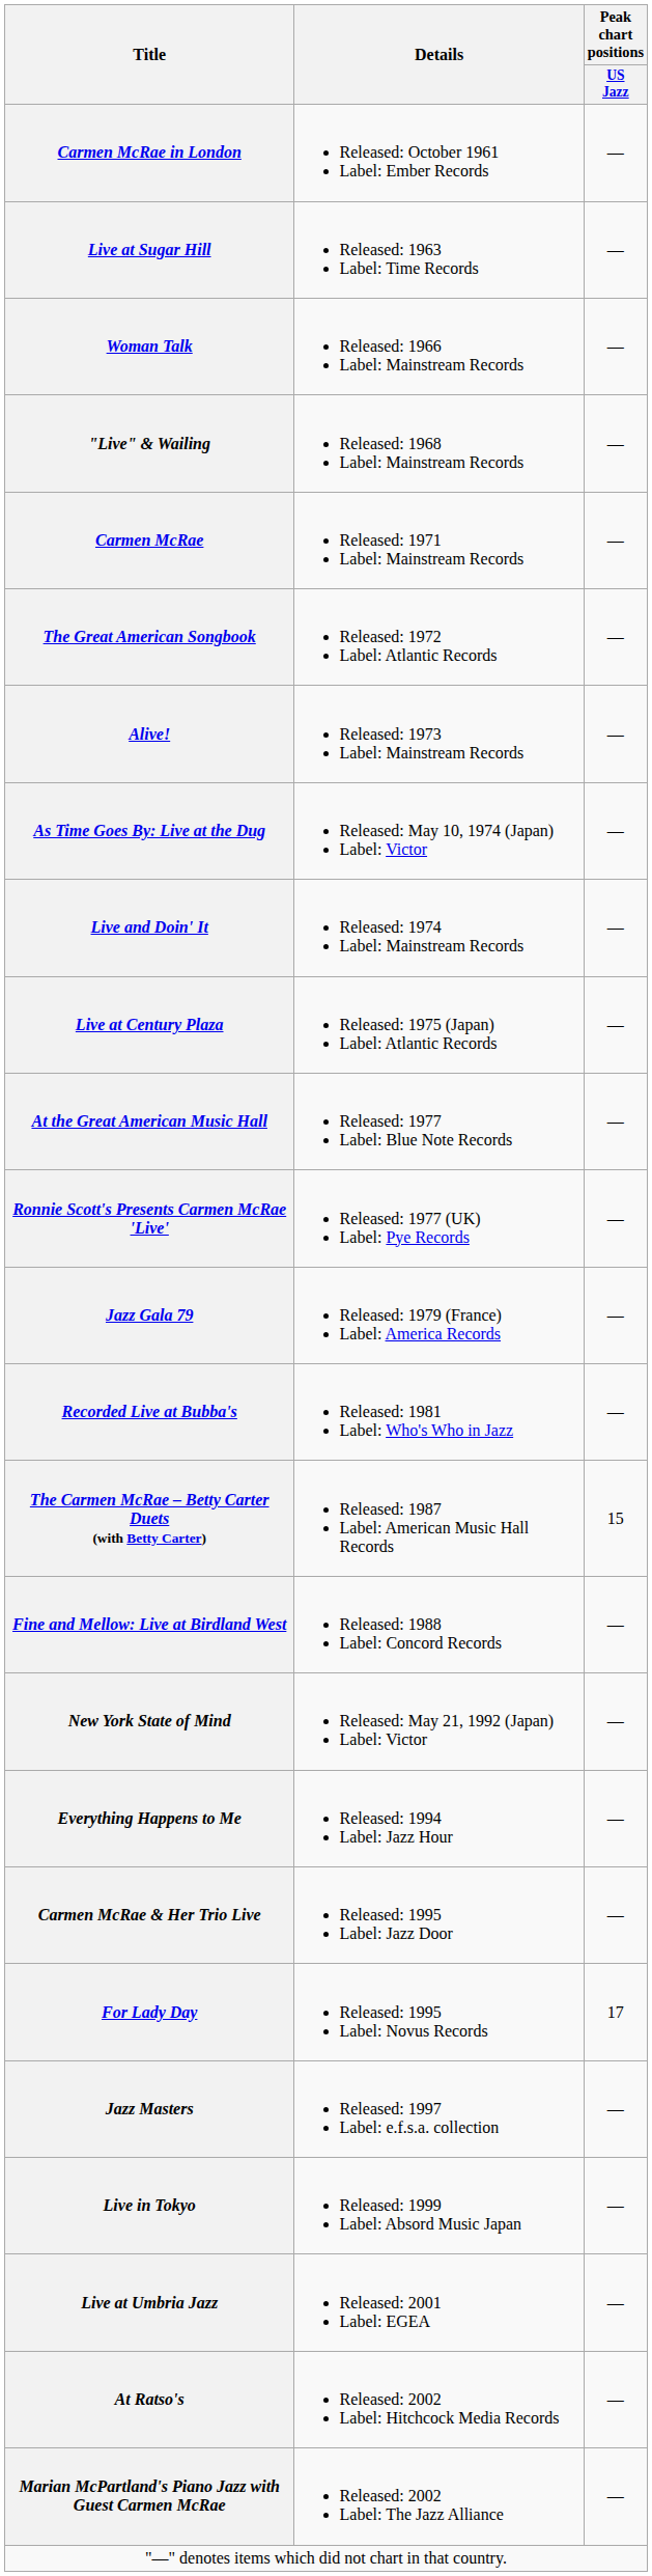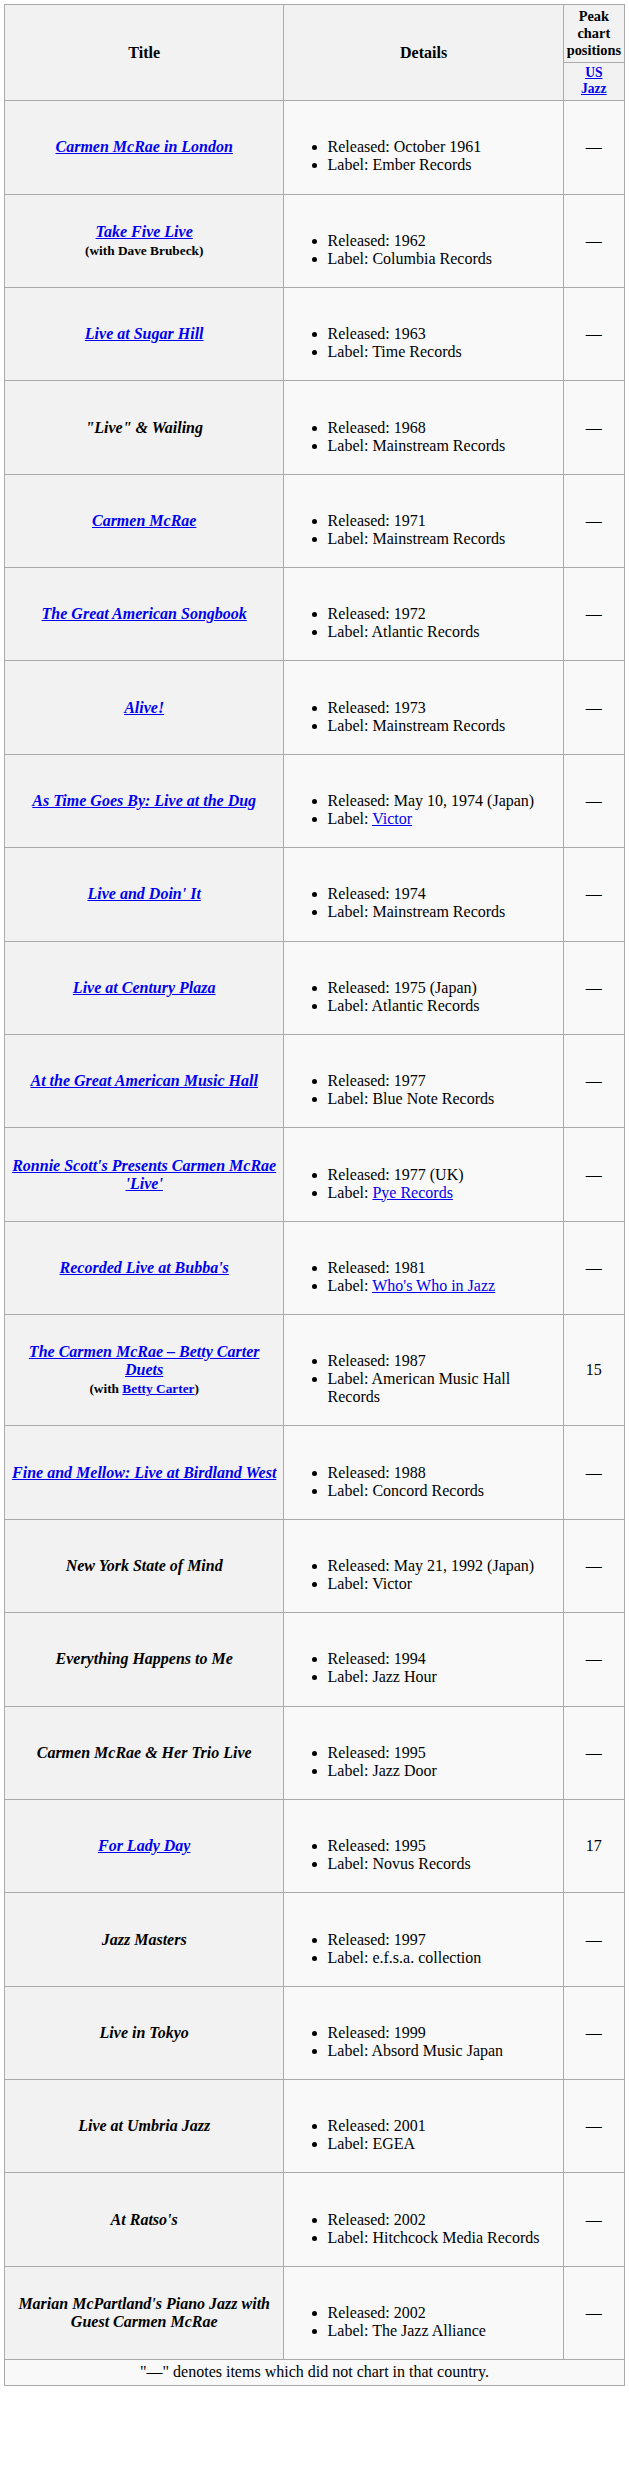+ row: Take Five Live (with Dave Brubeck) | Released: 1962 Label: Columbia Records | —
- row: Woman Talk | Released: 1966 Label: Mainstream Records | —
- row: Jazz Gala 79 | Released: 1979 (France) Label: America Records | —
